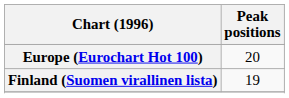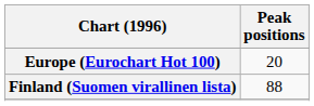Finland (Suomen virallinen lista) | Peak positions: 19 -> 88
